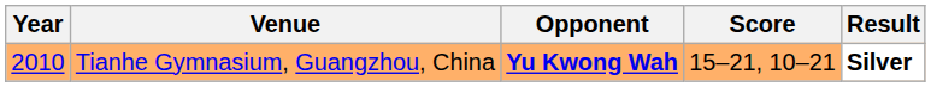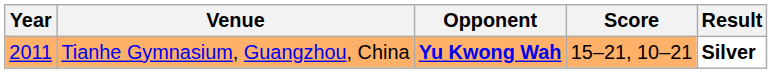Tianhe Gymnasium, Guangzhou, China | Year: 2010 -> 2011
